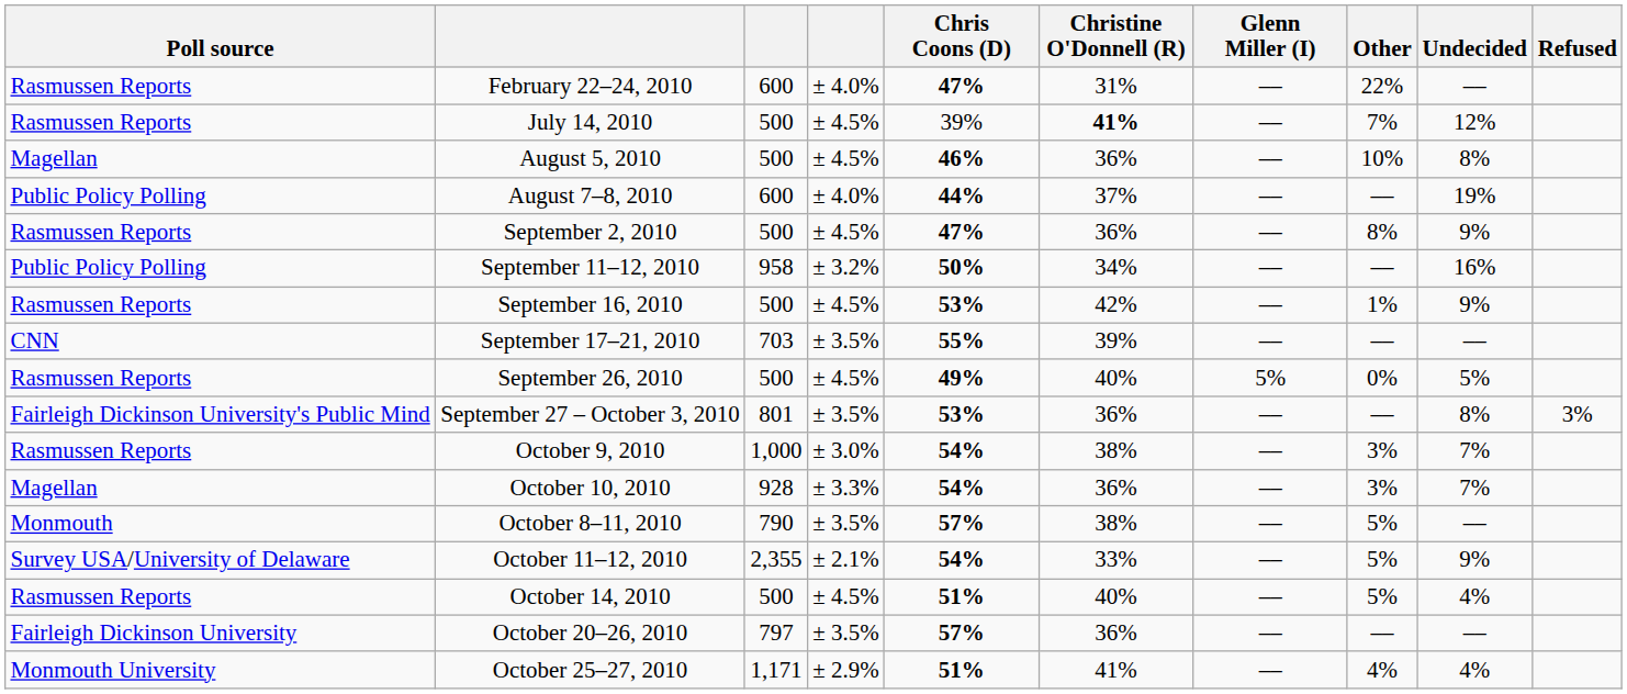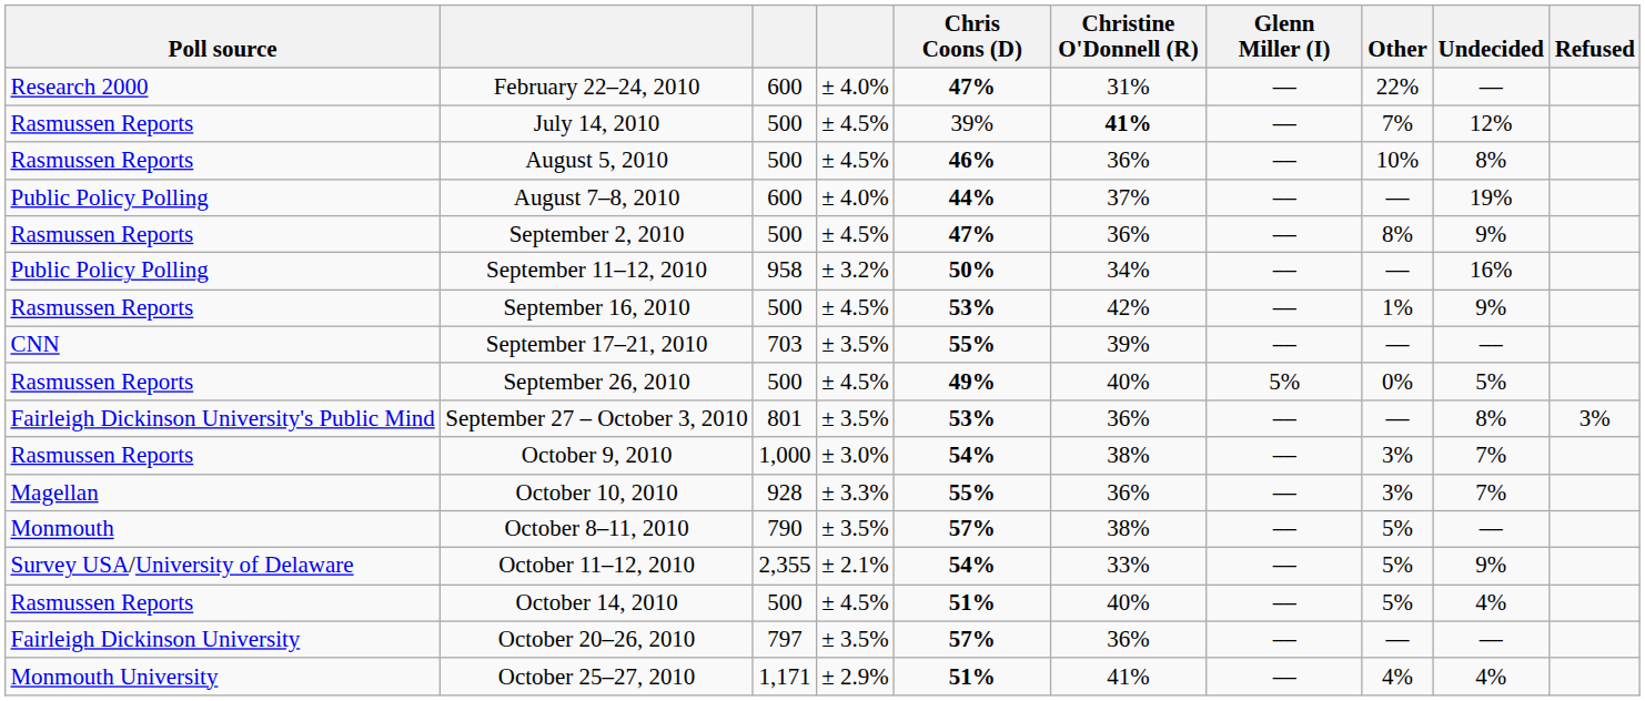February 22–24, 2010 | Poll source: Rasmussen Reports -> Research 2000
August 5, 2010 | Poll source: Magellan -> Rasmussen Reports
October 10, 2010 | Chris Coons (D): 54% -> 55%
